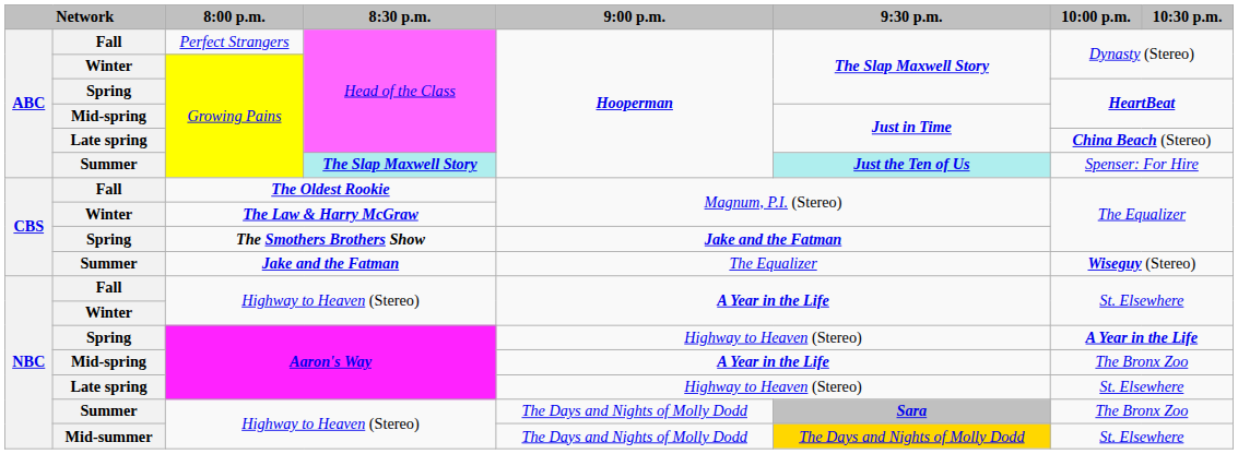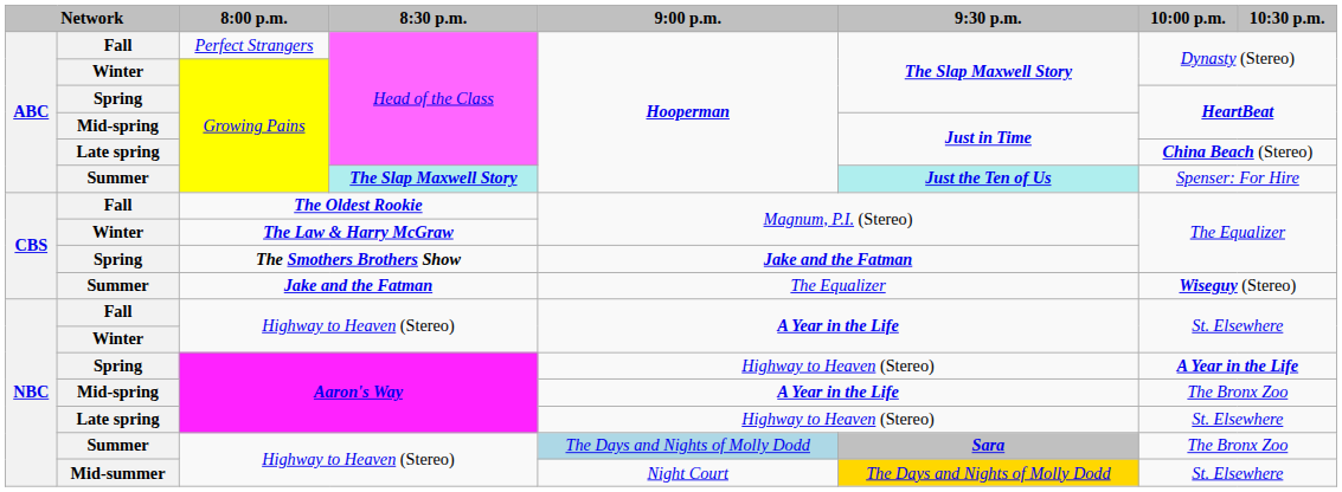Summer / Highway to Heaven (Stereo) | 9:00 p.m.: no background -> lightblue background
Mid-summer / Highway to Heaven (Stereo) | 9:00 p.m.: The Days and Nights of Molly Dodd -> Night Court
